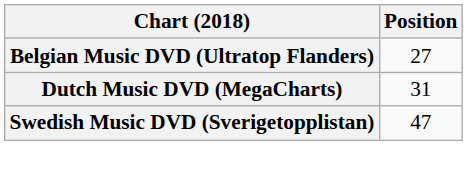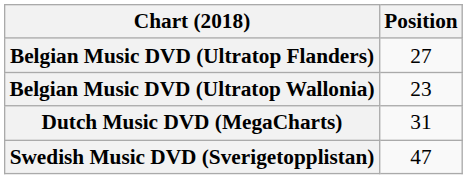+ row: Belgian Music DVD (Ultratop Wallonia) | 23
